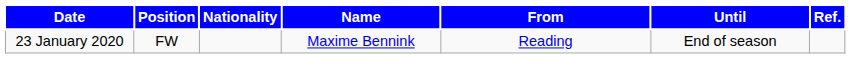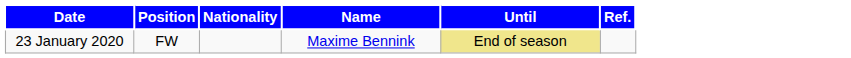- column: From | Reading
23 January 2020 | Until: no background -> khaki background
